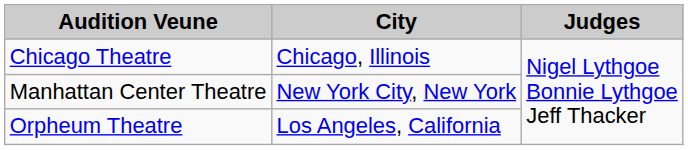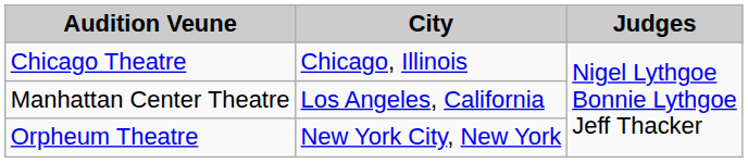Manhattan Center Theatre | City: New York City, New York -> Los Angeles, California
Orpheum Theatre | City: Los Angeles, California -> New York City, New York
